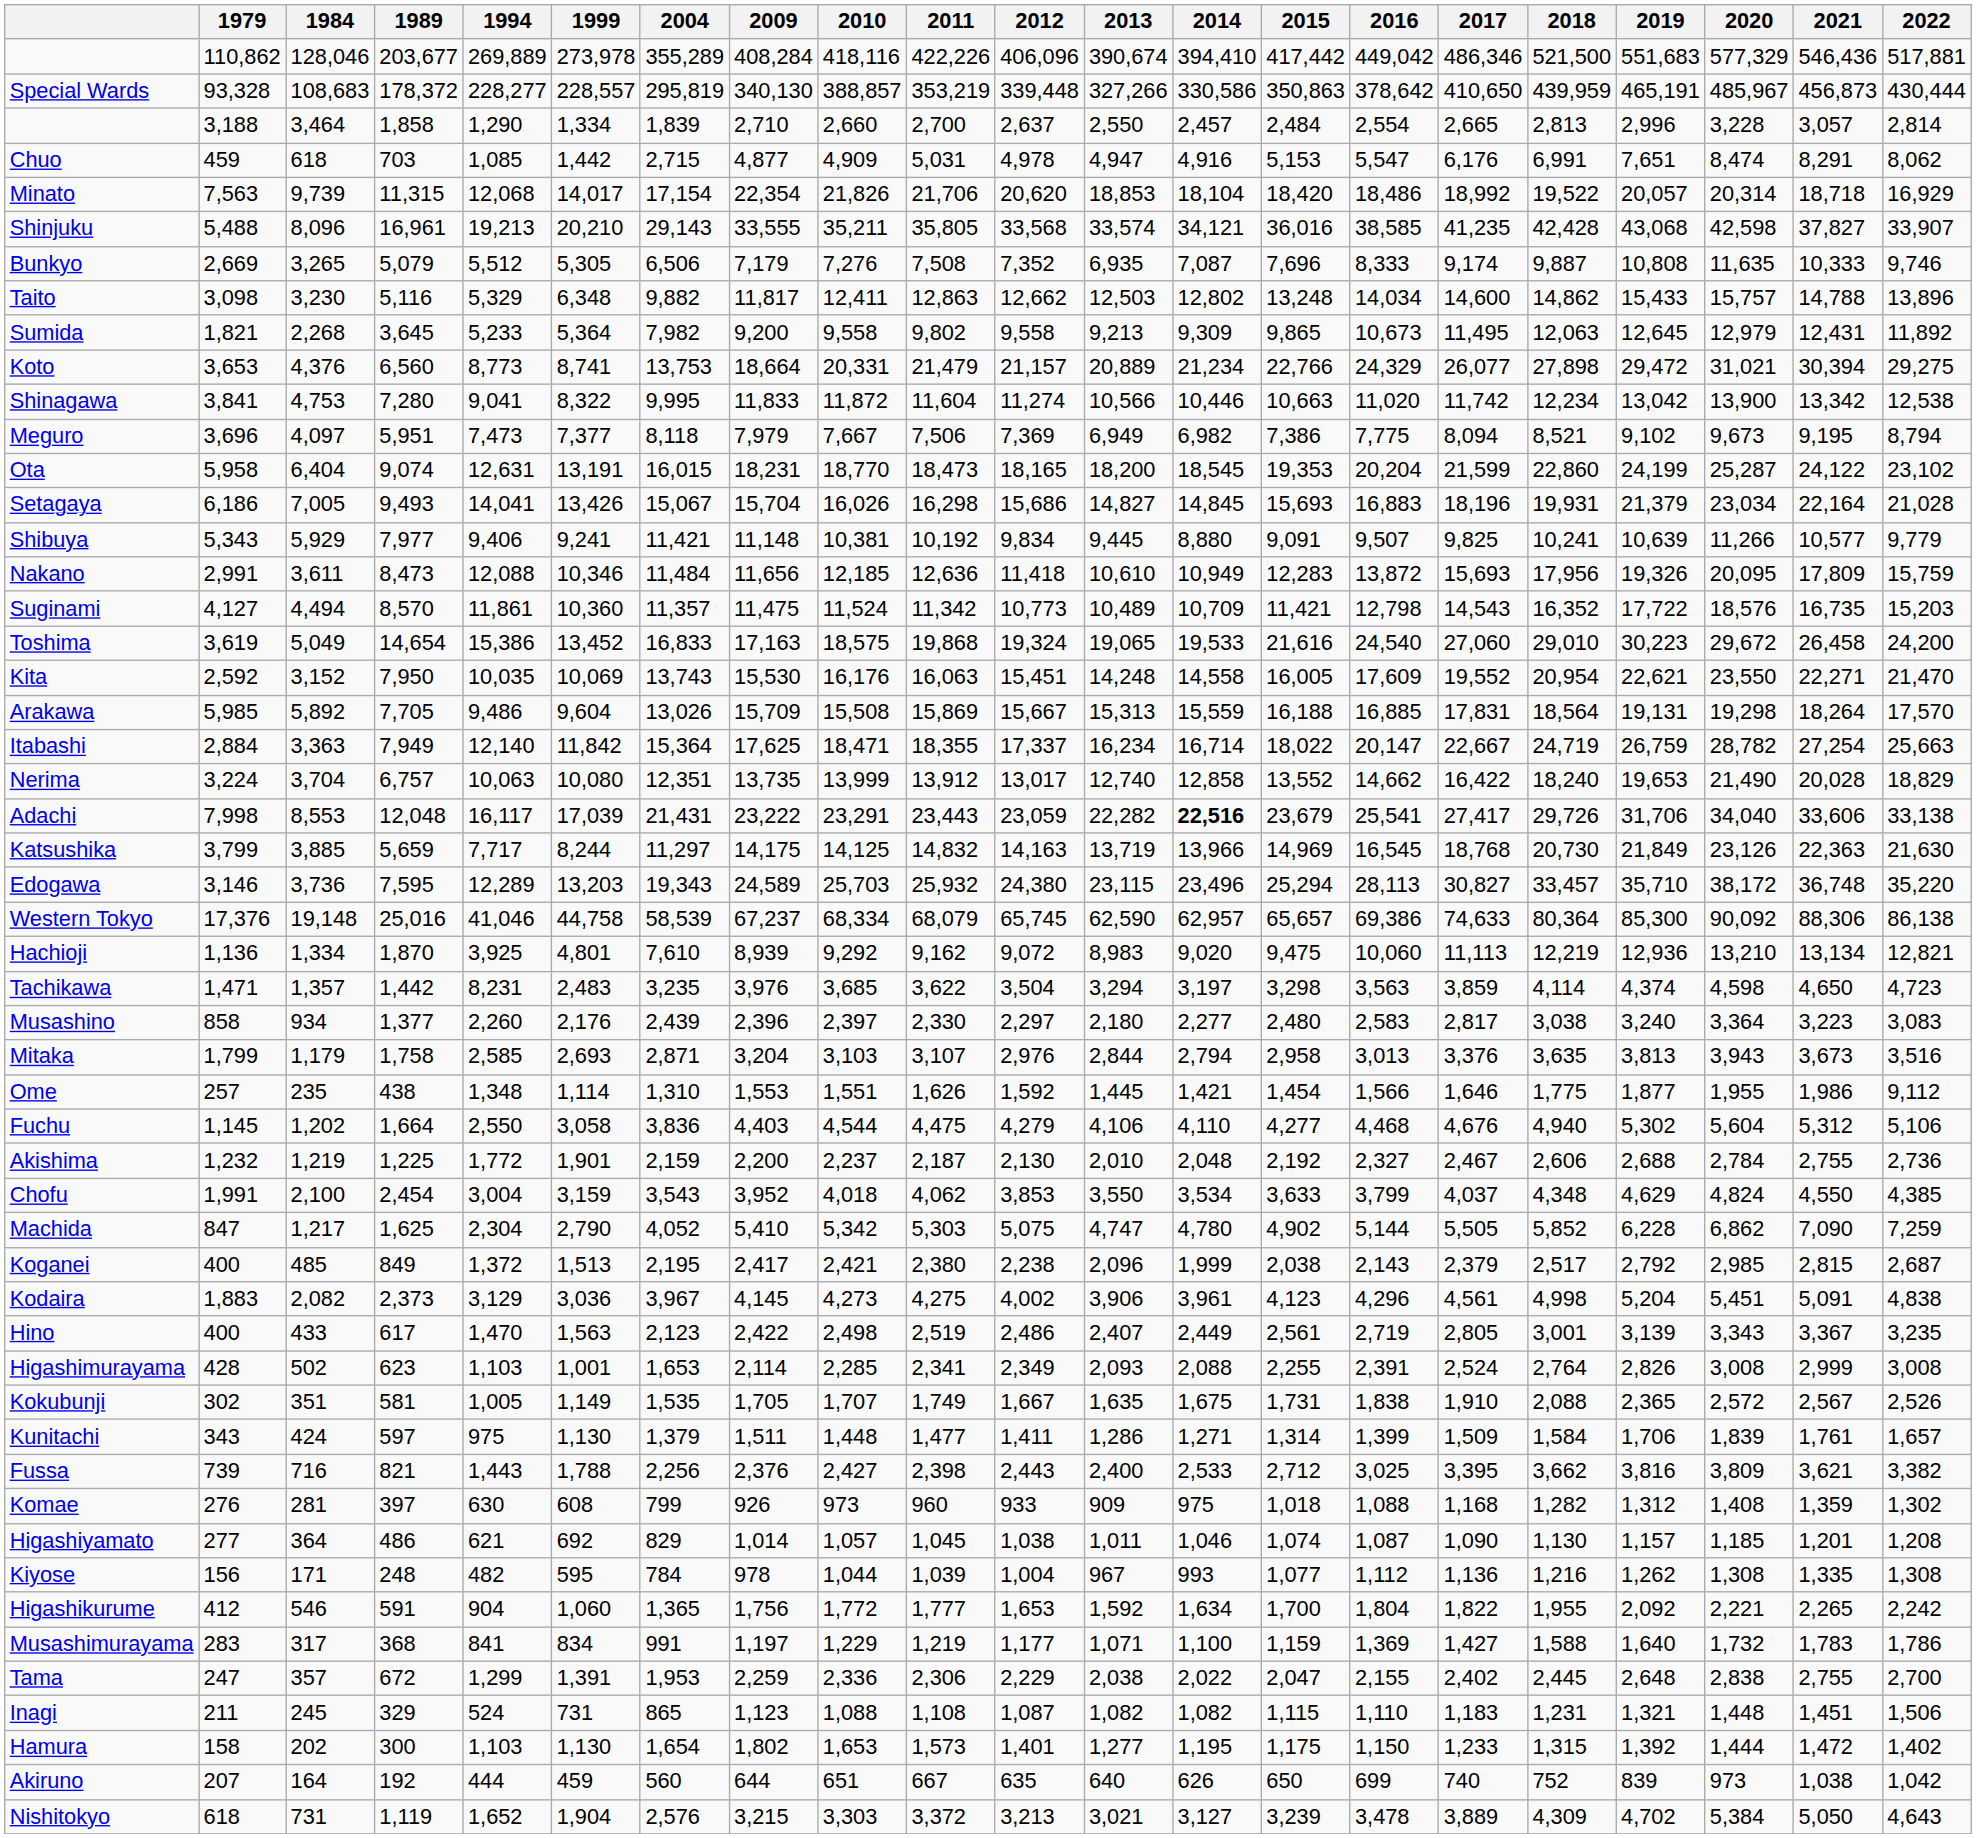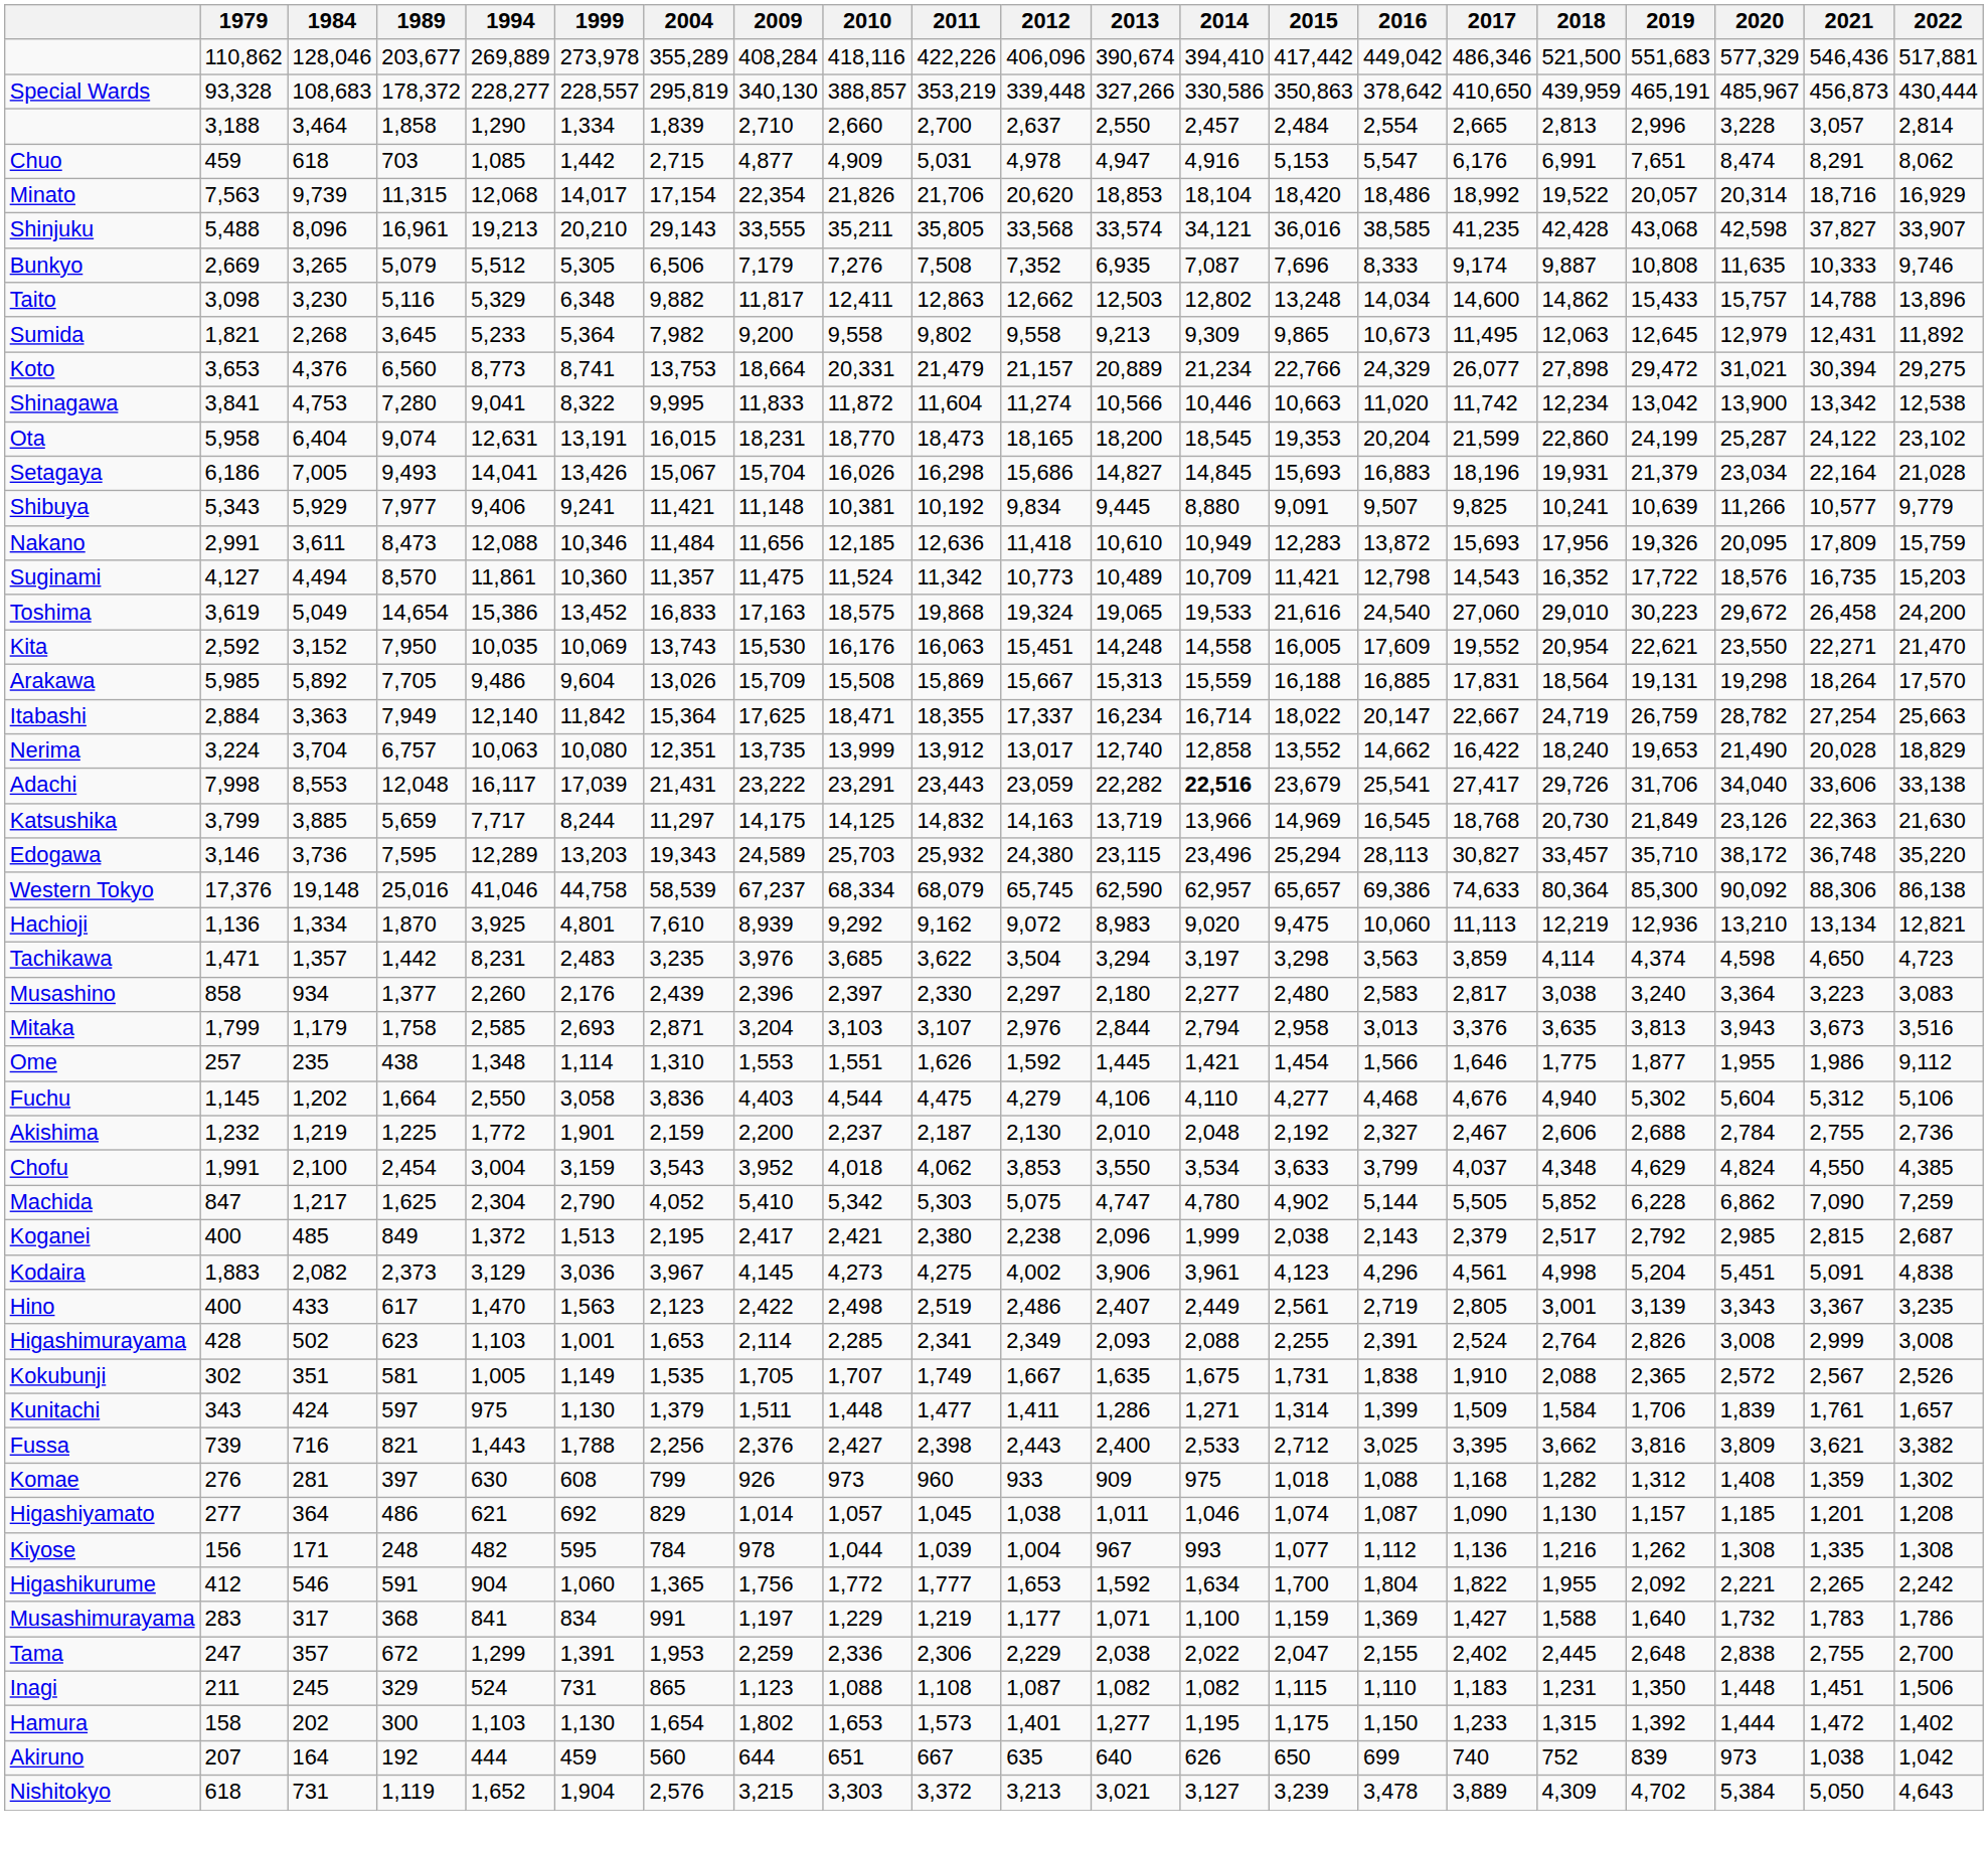Minato | 2021: 18,718 -> 18,716
- row: Meguro | 3,696 | 4,097 | 5,951 | 7,473 | 7,377 | 8,118 | 7,979 | 7,667 | 7,506 | 7,369 | 6,949 | 6,982 | 7,386 | 7,775 | 8,094 | 8,521 | 9,102 | 9,673 | 9,195 | 8,794
Inagi | 2019: 1,321 -> 1,350
